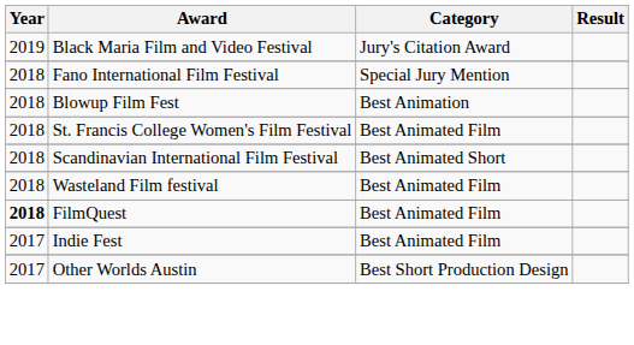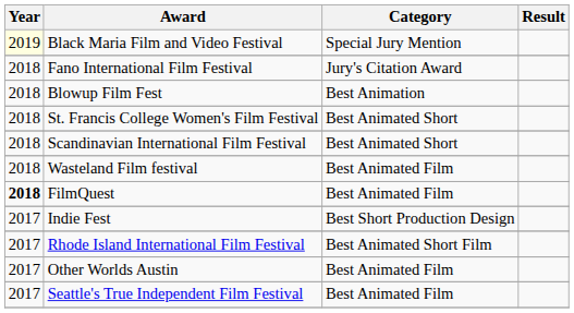Black Maria Film and Video Festival | Year: no background -> lightyellow background
Black Maria Film and Video Festival | Category: Jury's Citation Award -> Special Jury Mention
Fano International Film Festival | Category: Special Jury Mention -> Jury's Citation Award
St. Francis College Women's Film Festival | Category: Best Animated Film -> Best Animated Short
Indie Fest | Category: Best Animated Film -> Best Short Production Design
+ row: 2017 | Rhode Island International Film Festival | Best Animated Short Film
Other Worlds Austin | Category: Best Short Production Design -> Best Animated Film
+ row: 2017 | Seattle's True Independent Film Festival | Best Animated Film
